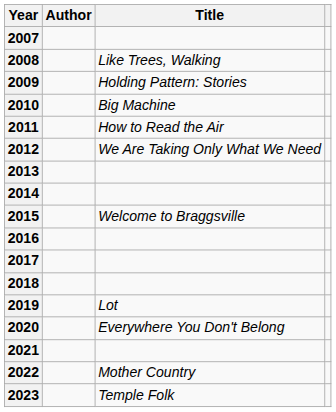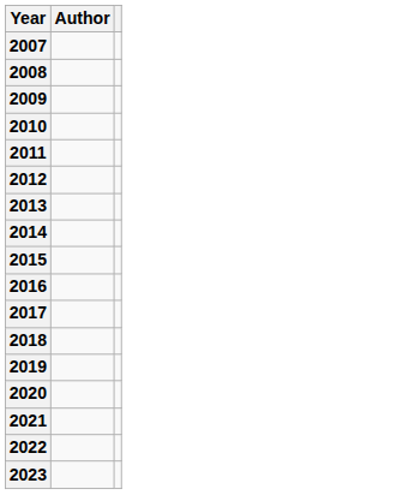- column: Title | Like Trees, Walking | Holding Pattern: Stories | Big Machine | How to Read the Air | We Are Taking Only What We Need | Welcome to Braggsville | Lot | Everywhere You Don't Belong | Mother Country | Temple Folk
